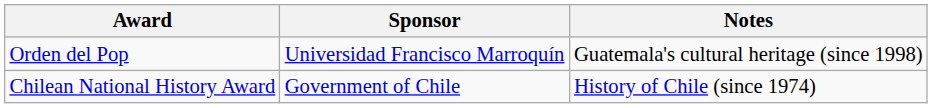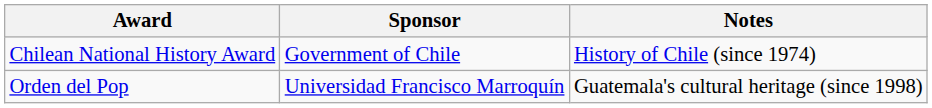rows swapped: Chilean National History Award <-> Orden del Pop
